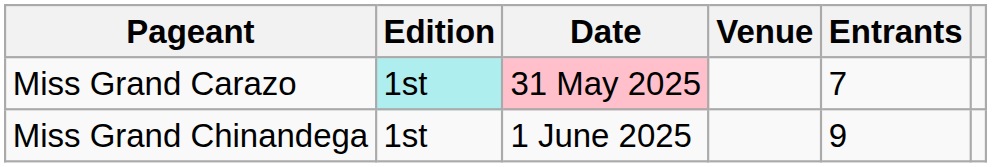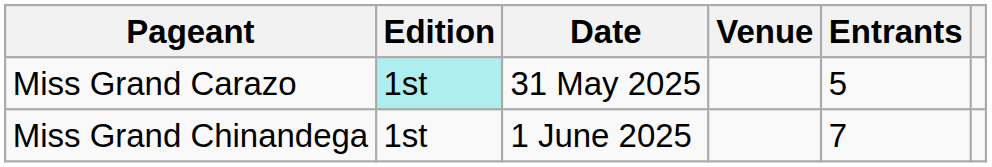Miss Grand Carazo | Date: pink background -> no background
Miss Grand Carazo | Entrants: 7 -> 5
Miss Grand Chinandega | Entrants: 9 -> 7
